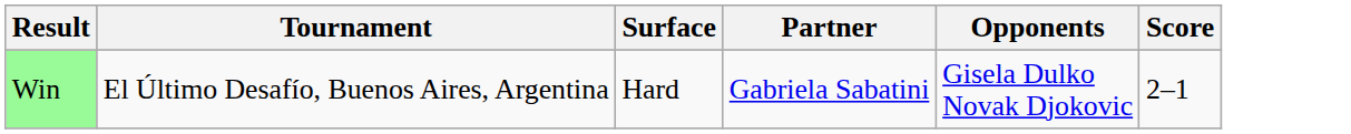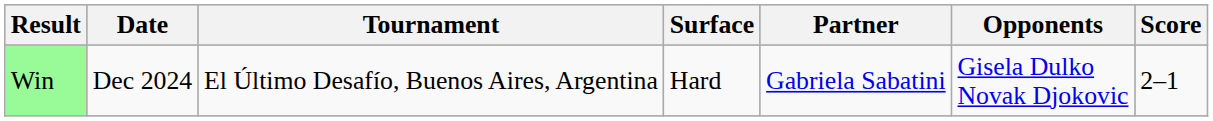+ column: Date | Dec 2024
